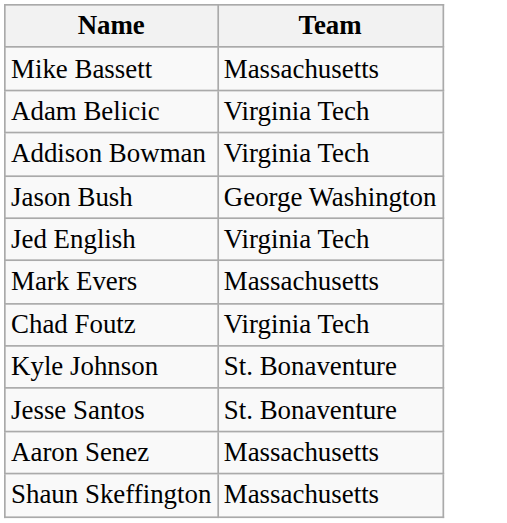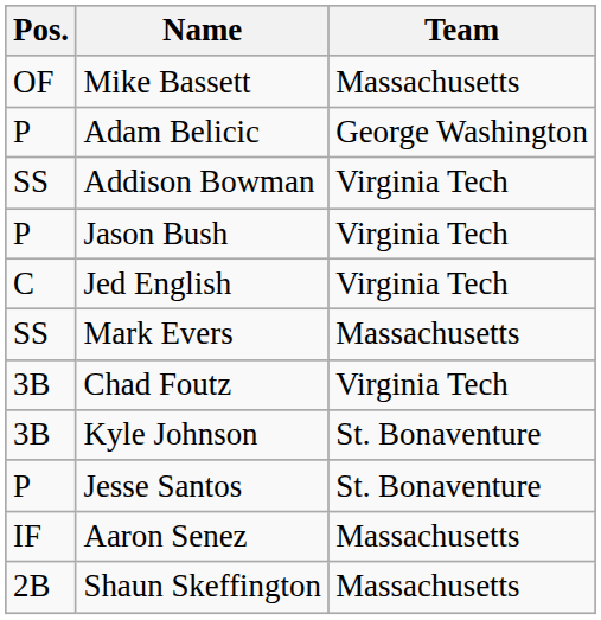+ column: Pos. | OF | P | SS | P | C | SS | 3B | 3B | P | IF | 2B
Adam Belicic | Team: Virginia Tech -> George Washington
Jason Bush | Team: George Washington -> Virginia Tech
